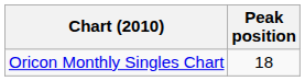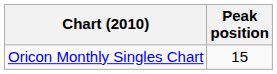Oricon Monthly Singles Chart | Peak position: 18 -> 15
